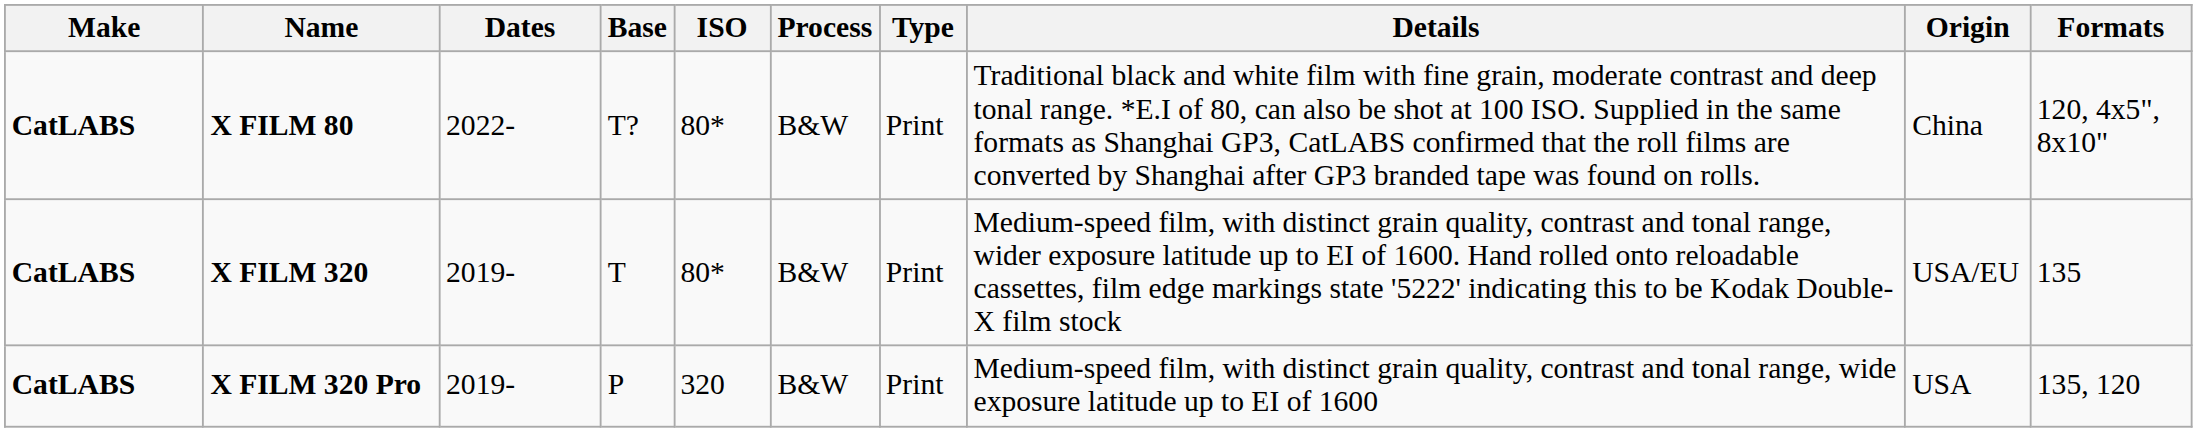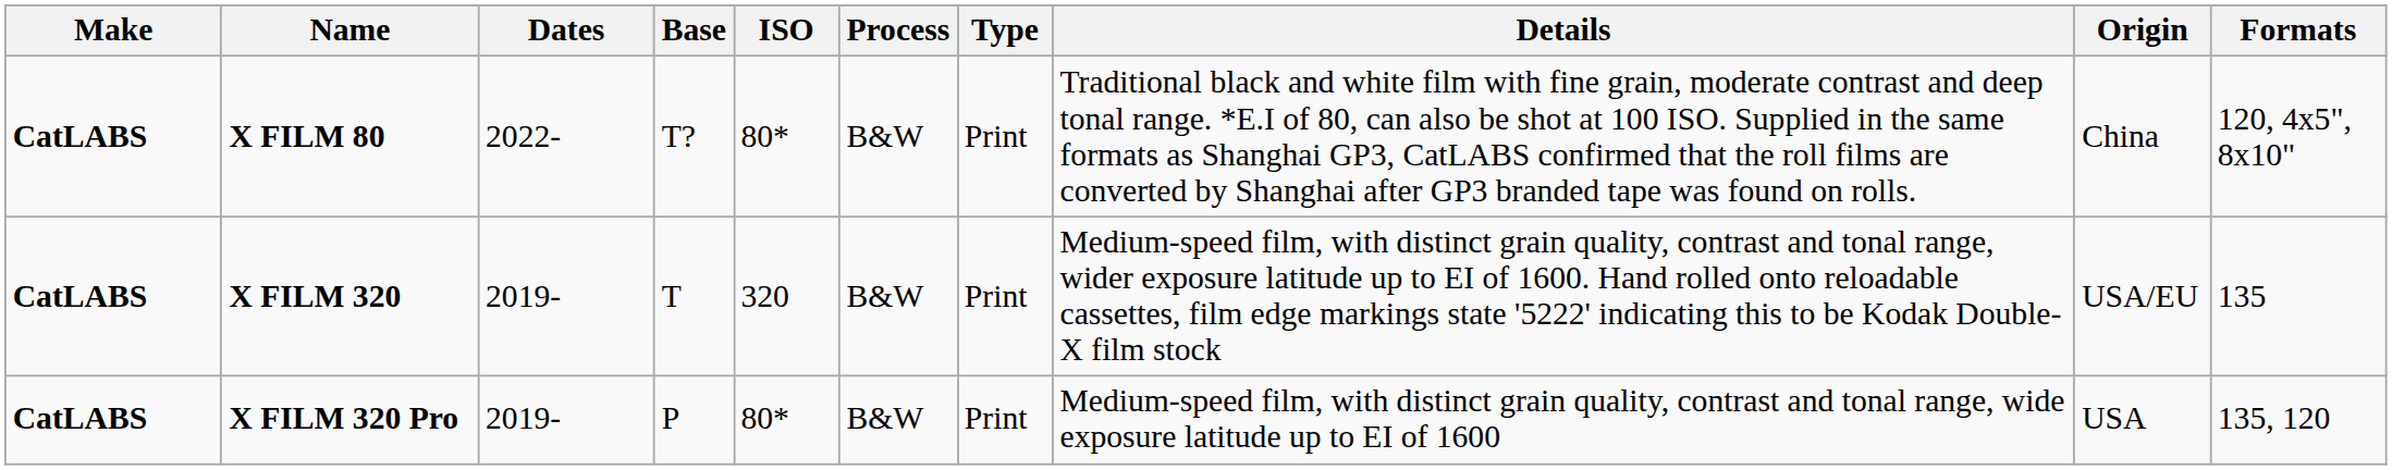X FILM 320 | ISO: 80* -> 320
X FILM 320 Pro | ISO: 320 -> 80*
